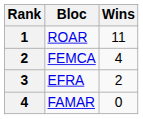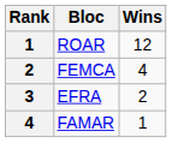ROAR | Wins: 11 -> 12
FAMAR | Wins: 0 -> 1
